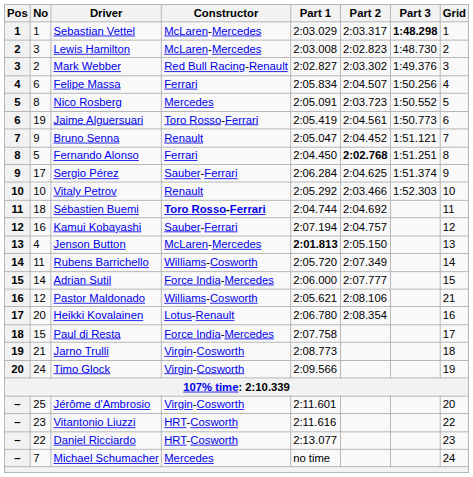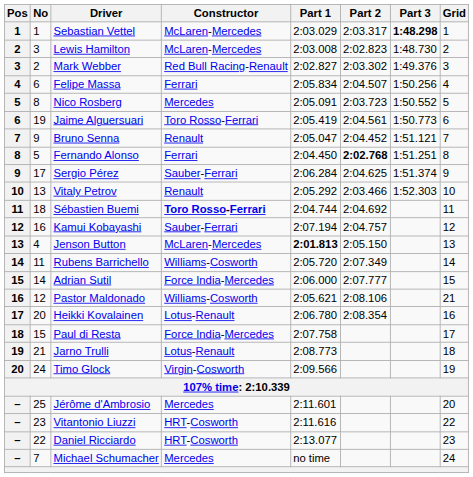Vitaly Petrov | No: 10 -> 13
Jarno Trulli | Constructor: Virgin-Cosworth -> Lotus-Renault
Jérôme d'Ambrosio | Constructor: Virgin-Cosworth -> Mercedes
